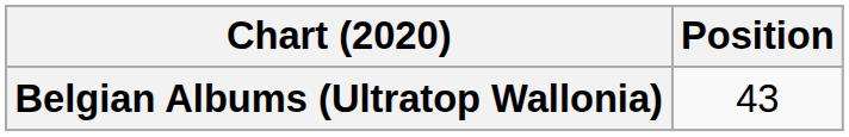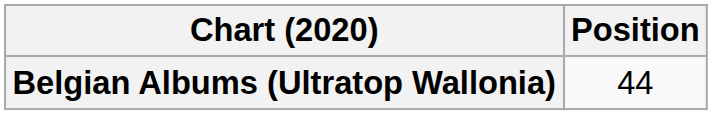Belgian Albums (Ultratop Wallonia) | Position: 43 -> 44
